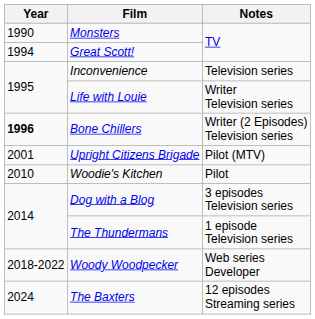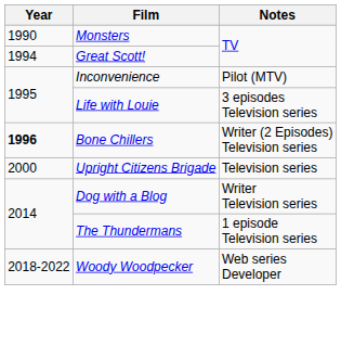Inconvenience | Notes: Television series -> Pilot (MTV)
Life with Louie | Notes: Writer Television series -> 3 episodes Television series
Upright Citizens Brigade | Year: 2001 -> 2000
Upright Citizens Brigade | Notes: Pilot (MTV) -> Television series
- row: 2010 | Woodie's Kitchen | Pilot
Dog with a Blog | Notes: 3 episodes Television series -> Writer Television series
- row: 2024 | The Baxters | 12 episodes Streaming series
